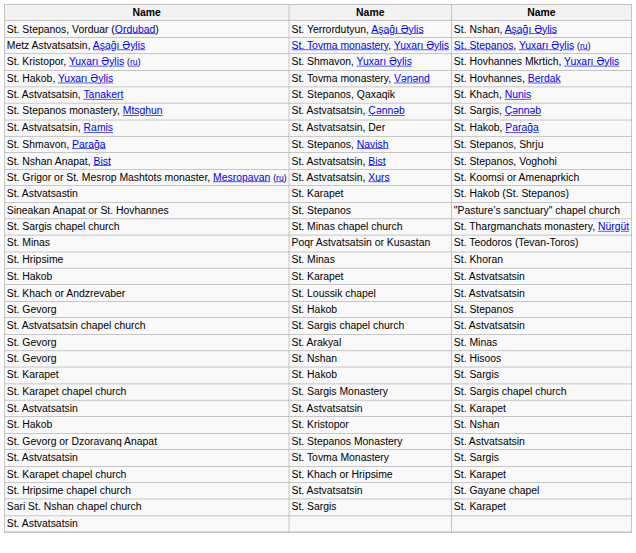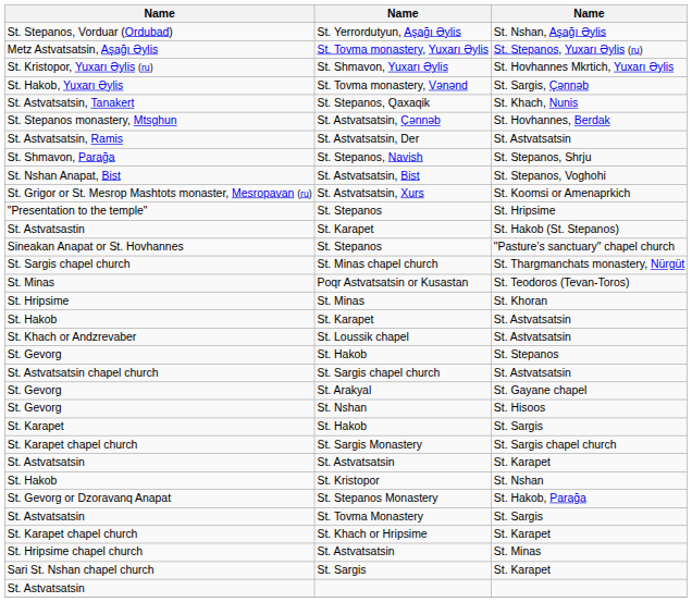St. Tovma monastery, Vənənd | column 3: St. Hovhannes, Berdak -> St. Sargis, Çənnəb
St. Astvatsatsin, Çənnəb | column 3: St. Sargis, Çənnəb -> St. Hovhannes, Berdak
St. Astvatsatsin, Der | column 3: St. Hakob, Parağa -> St. Astvatsatsin
+ row: "Presentation to the temple" | St. Stepanos | St. Hripsime
St. Arakyal | column 3: St. Minas -> St. Gayane chapel
St. Stepanos Monastery | column 3: St. Astvatsatsin -> St. Hakob, Parağa
St. Hripsime chapel church / St. Astvatsatsin | column 3: St. Gayane chapel -> St. Minas
